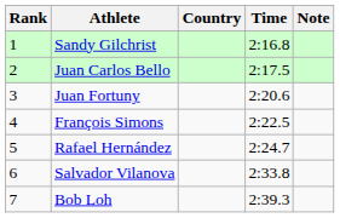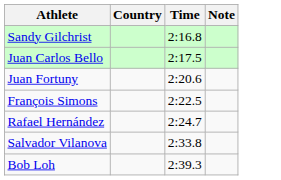- column: Rank | 1 | 2 | 3 | 4 | 5 | 6 | 7
